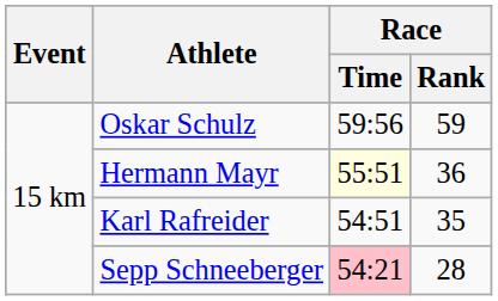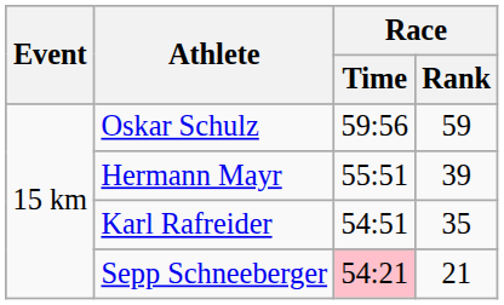Hermann Mayr | Race / Time: lightyellow background -> no background
Hermann Mayr | Race / Rank: 36 -> 39
Sepp Schneeberger | Race / Rank: 28 -> 21
